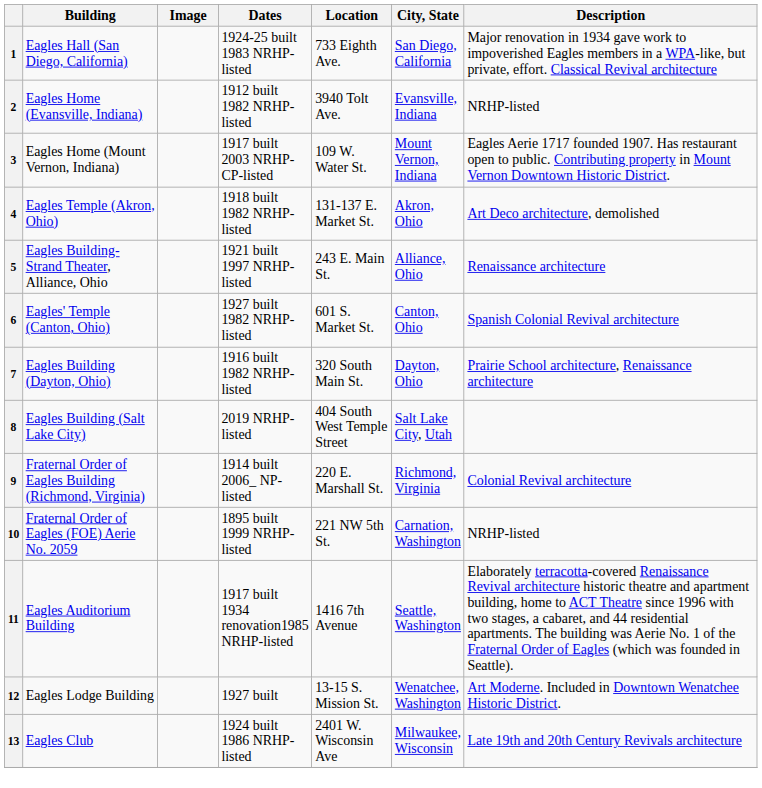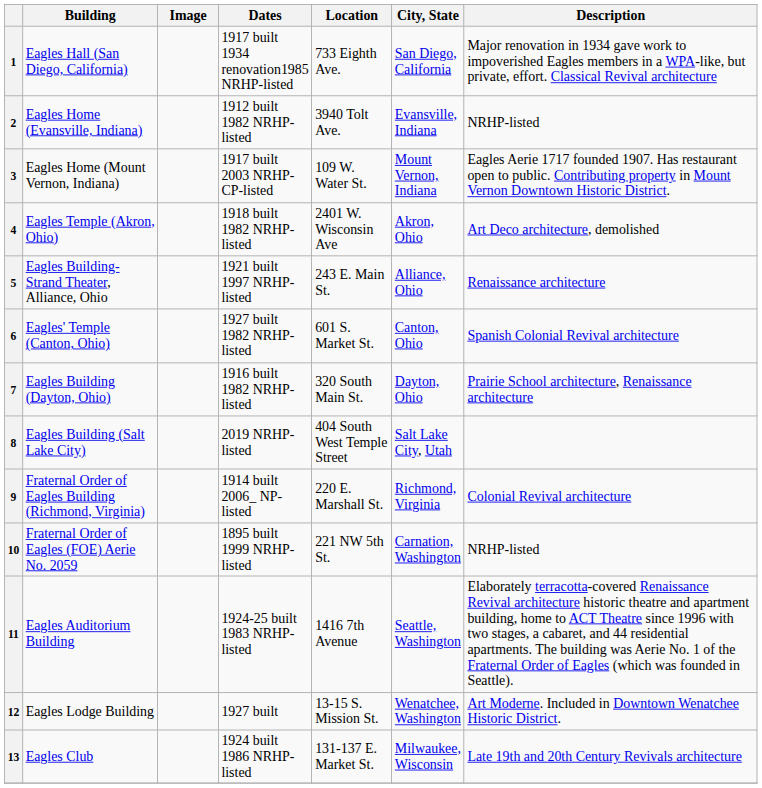1 | Dates: 1924-25 built 1983 NRHP-listed -> 1917 built 1934 renovation1985 NRHP-listed
4 | Location: 131-137 E. Market St. -> 2401 W. Wisconsin Ave
11 | Dates: 1917 built 1934 renovation1985 NRHP-listed -> 1924-25 built 1983 NRHP-listed
13 | Location: 2401 W. Wisconsin Ave -> 131-137 E. Market St.
